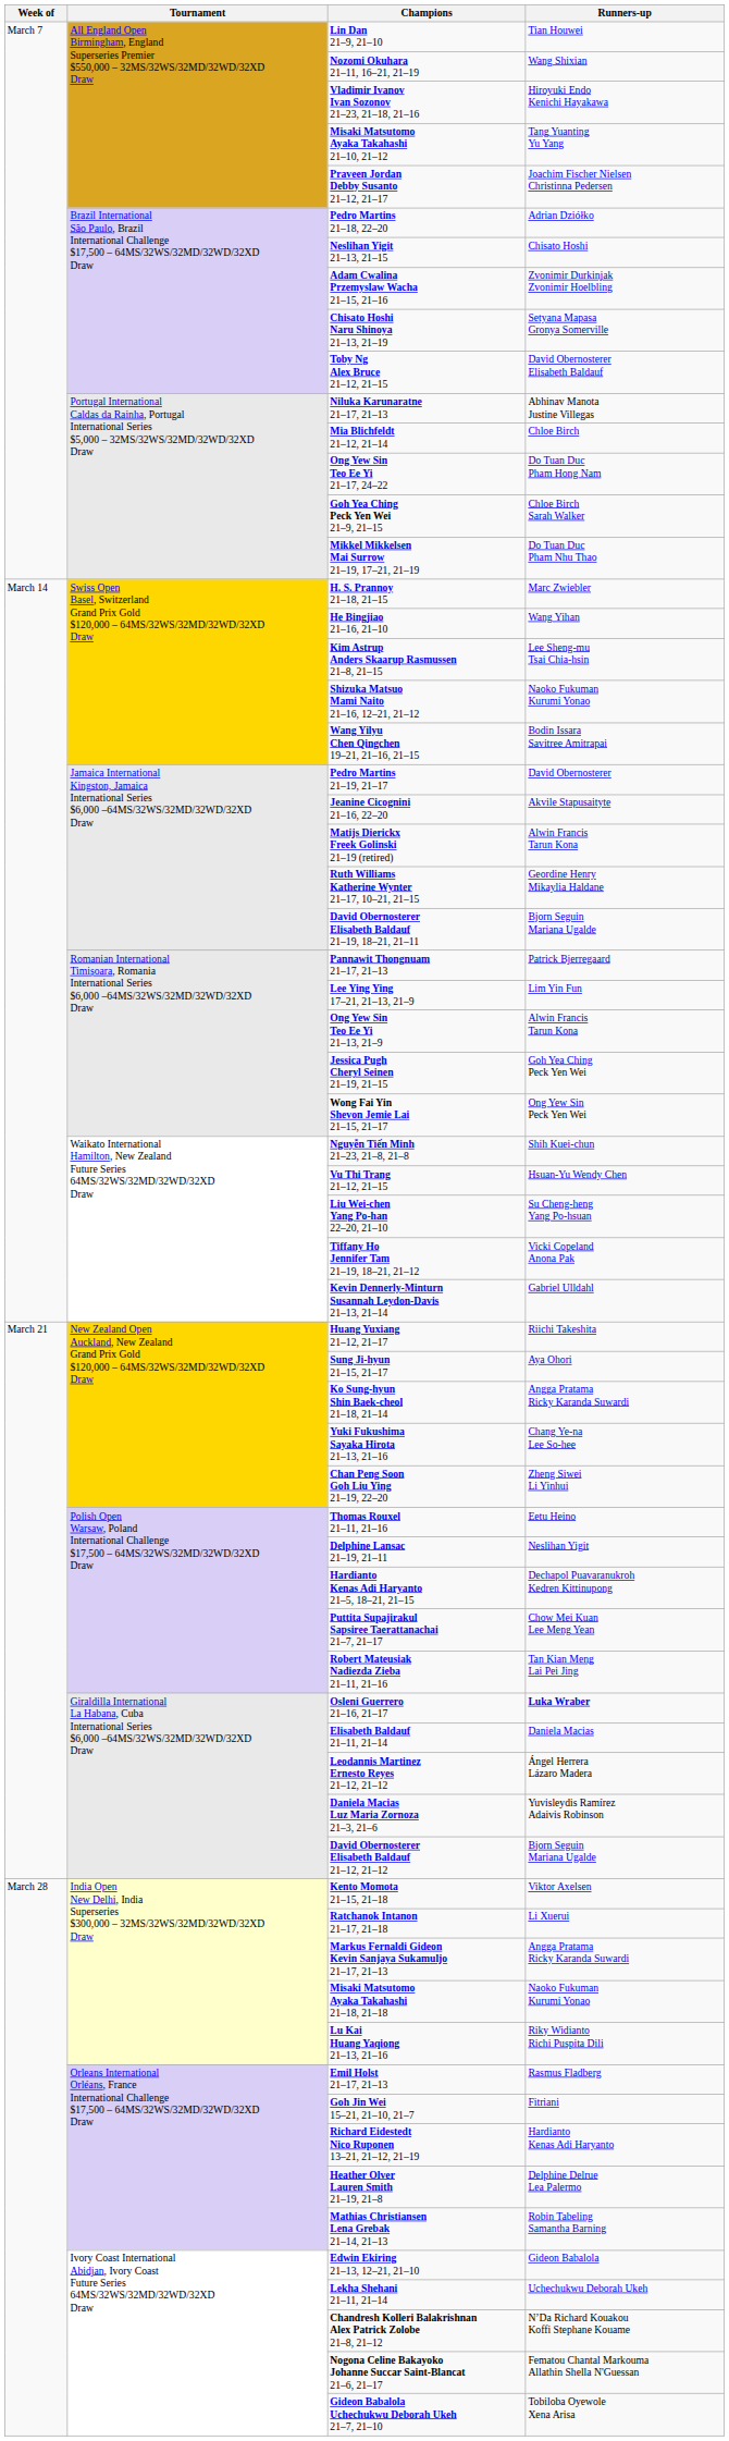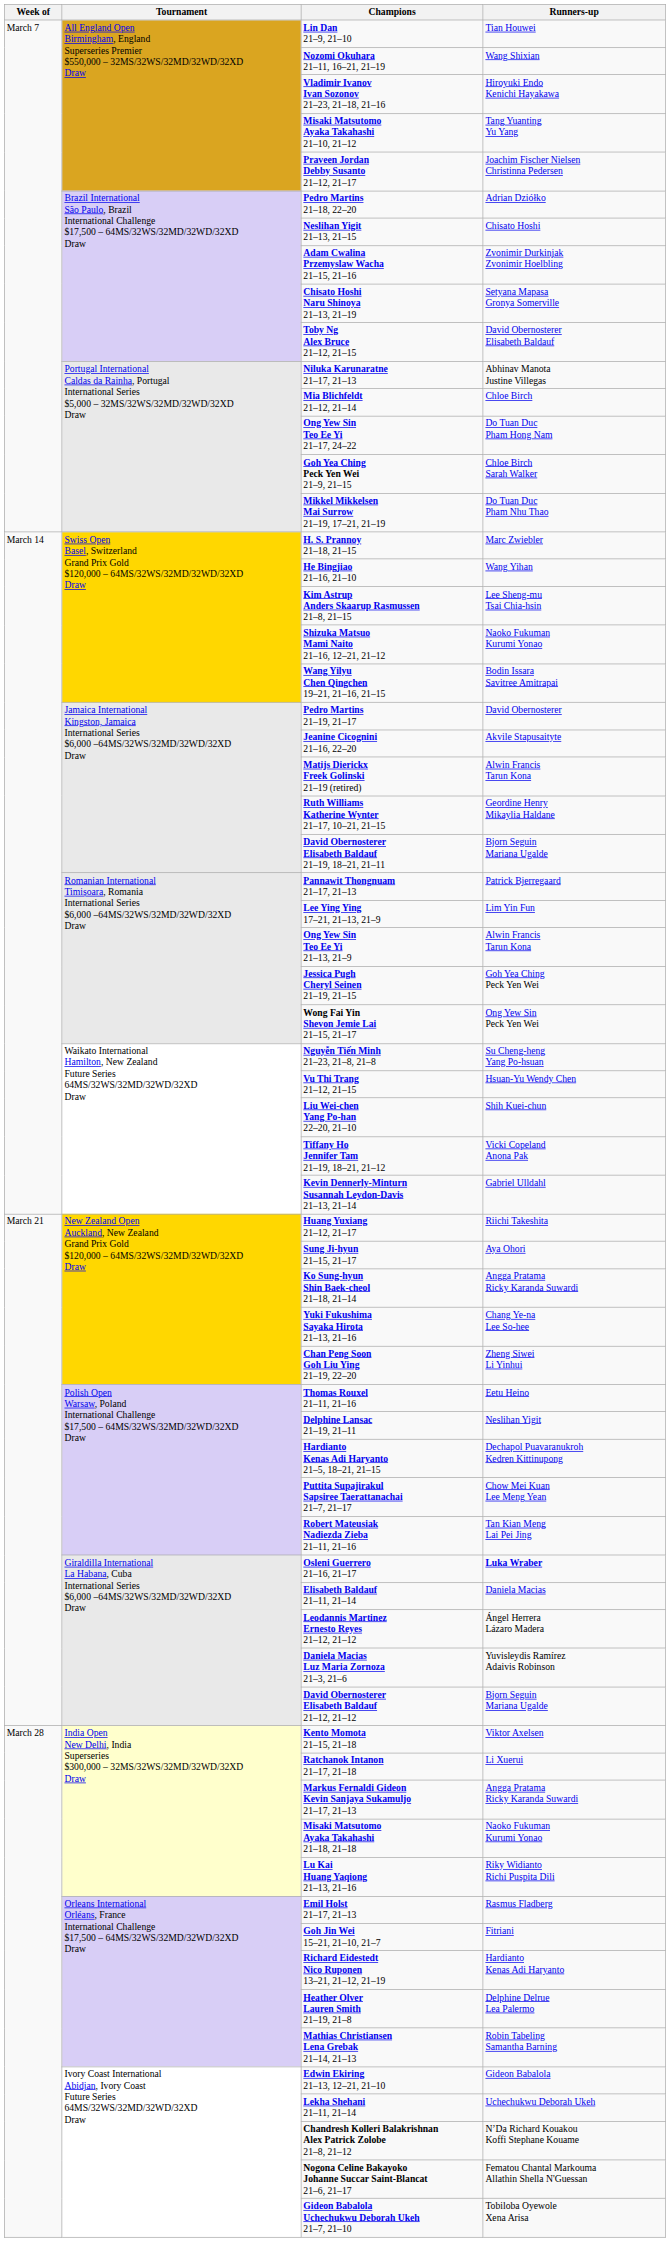Nguyễn Tiến Minh 21–23, 21–8, 21–8 | Runners-up: Shih Kuei-chun -> Su Cheng-heng Yang Po-hsuan
Liu Wei-chen Yang Po-han 22–20, 21–10 | Runners-up: Su Cheng-heng Yang Po-hsuan -> Shih Kuei-chun
